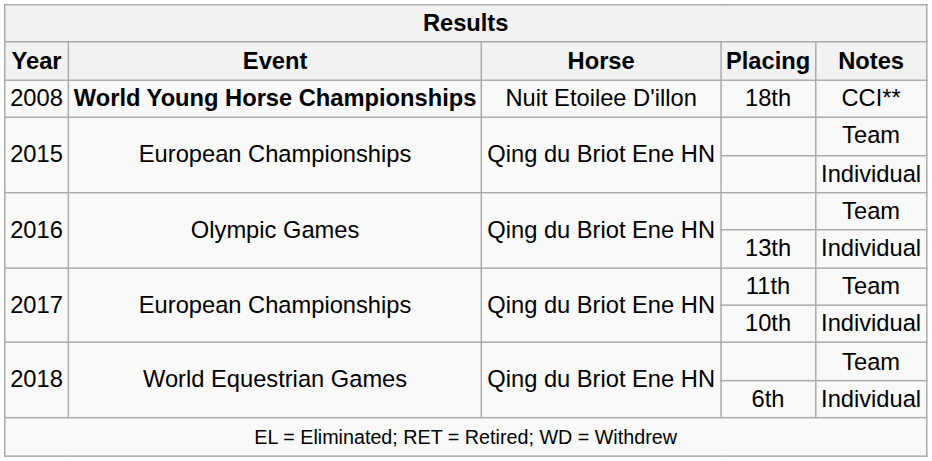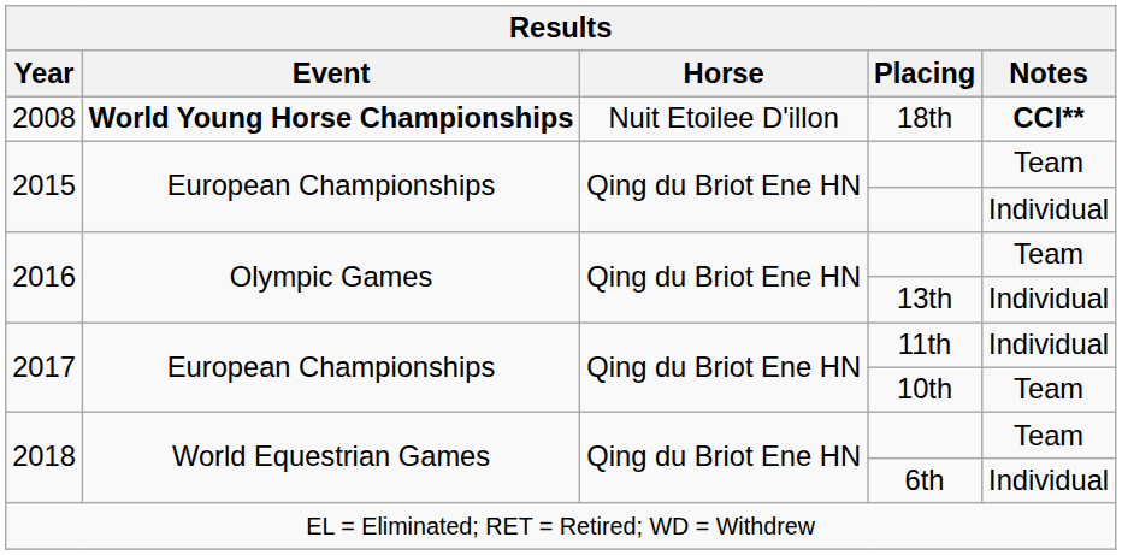18th | Notes: normal -> bold
11th | Notes: Team -> Individual
10th | Notes: Individual -> Team
